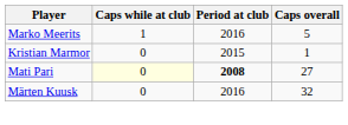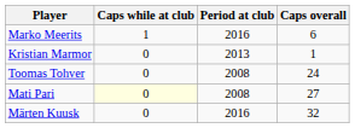Marko Meerits | Caps overall: 5 -> 6
Kristian Marmor | Period at club: 2015 -> 2013
+ row: Toomas Tohver | 0 | 2008 | 24
Mati Pari | Period at club: bold -> normal
